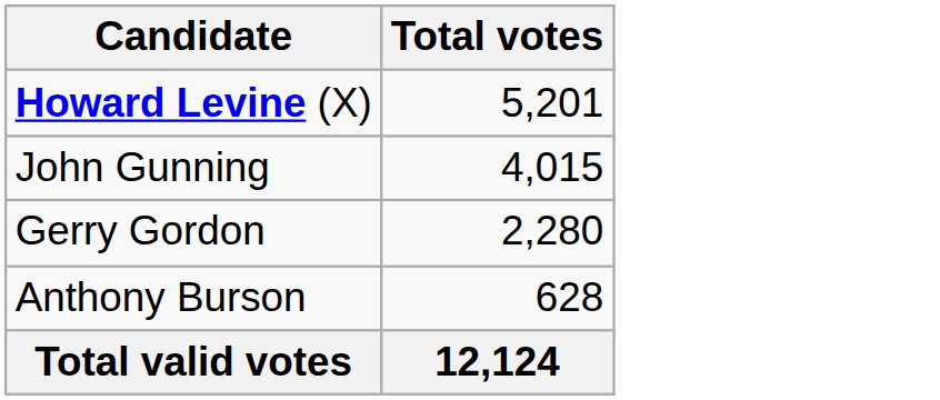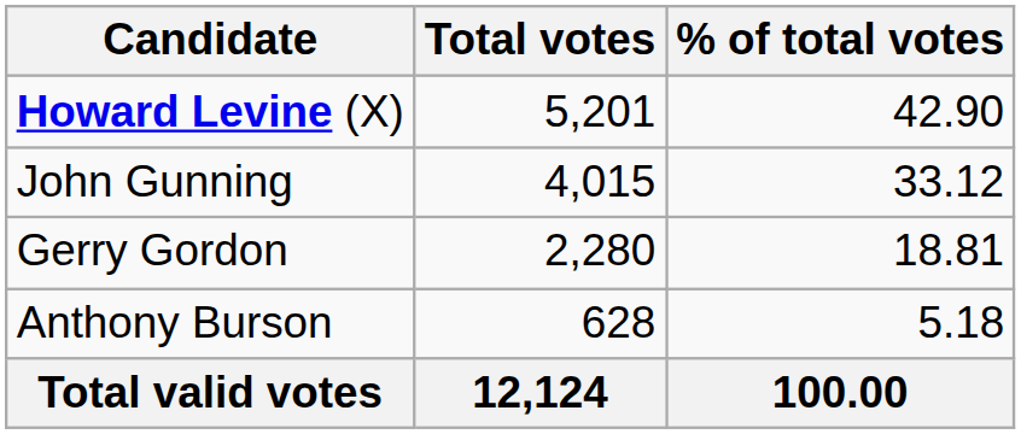+ column: % of total votes | 42.90 | 33.12 | 18.81 | 5.18 | 100.00
